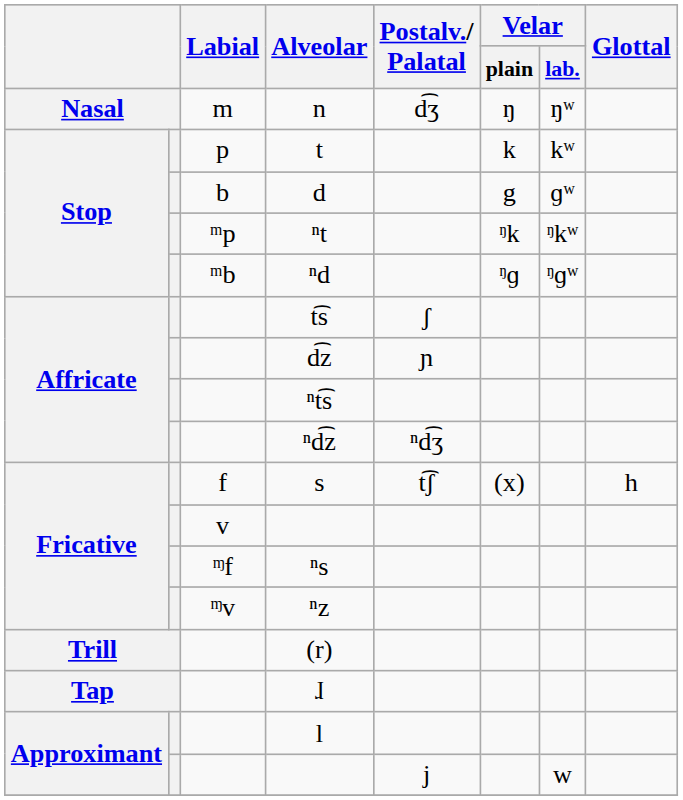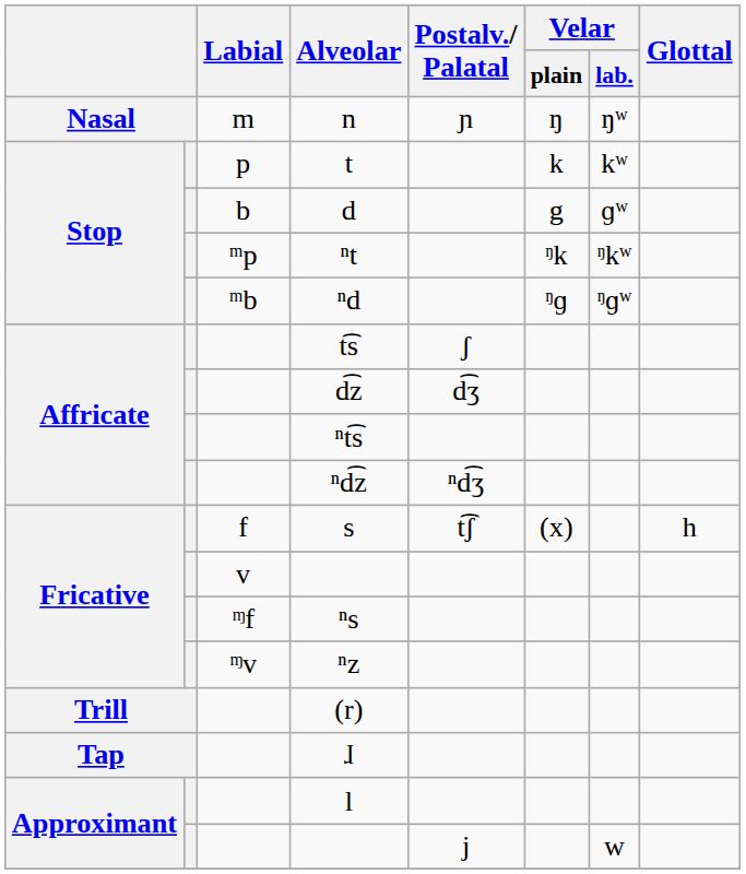n | Postalv./ Palatal: d͡ʒ -> ɲ
d͡z | Postalv./ Palatal: ɲ -> d͡ʒ
